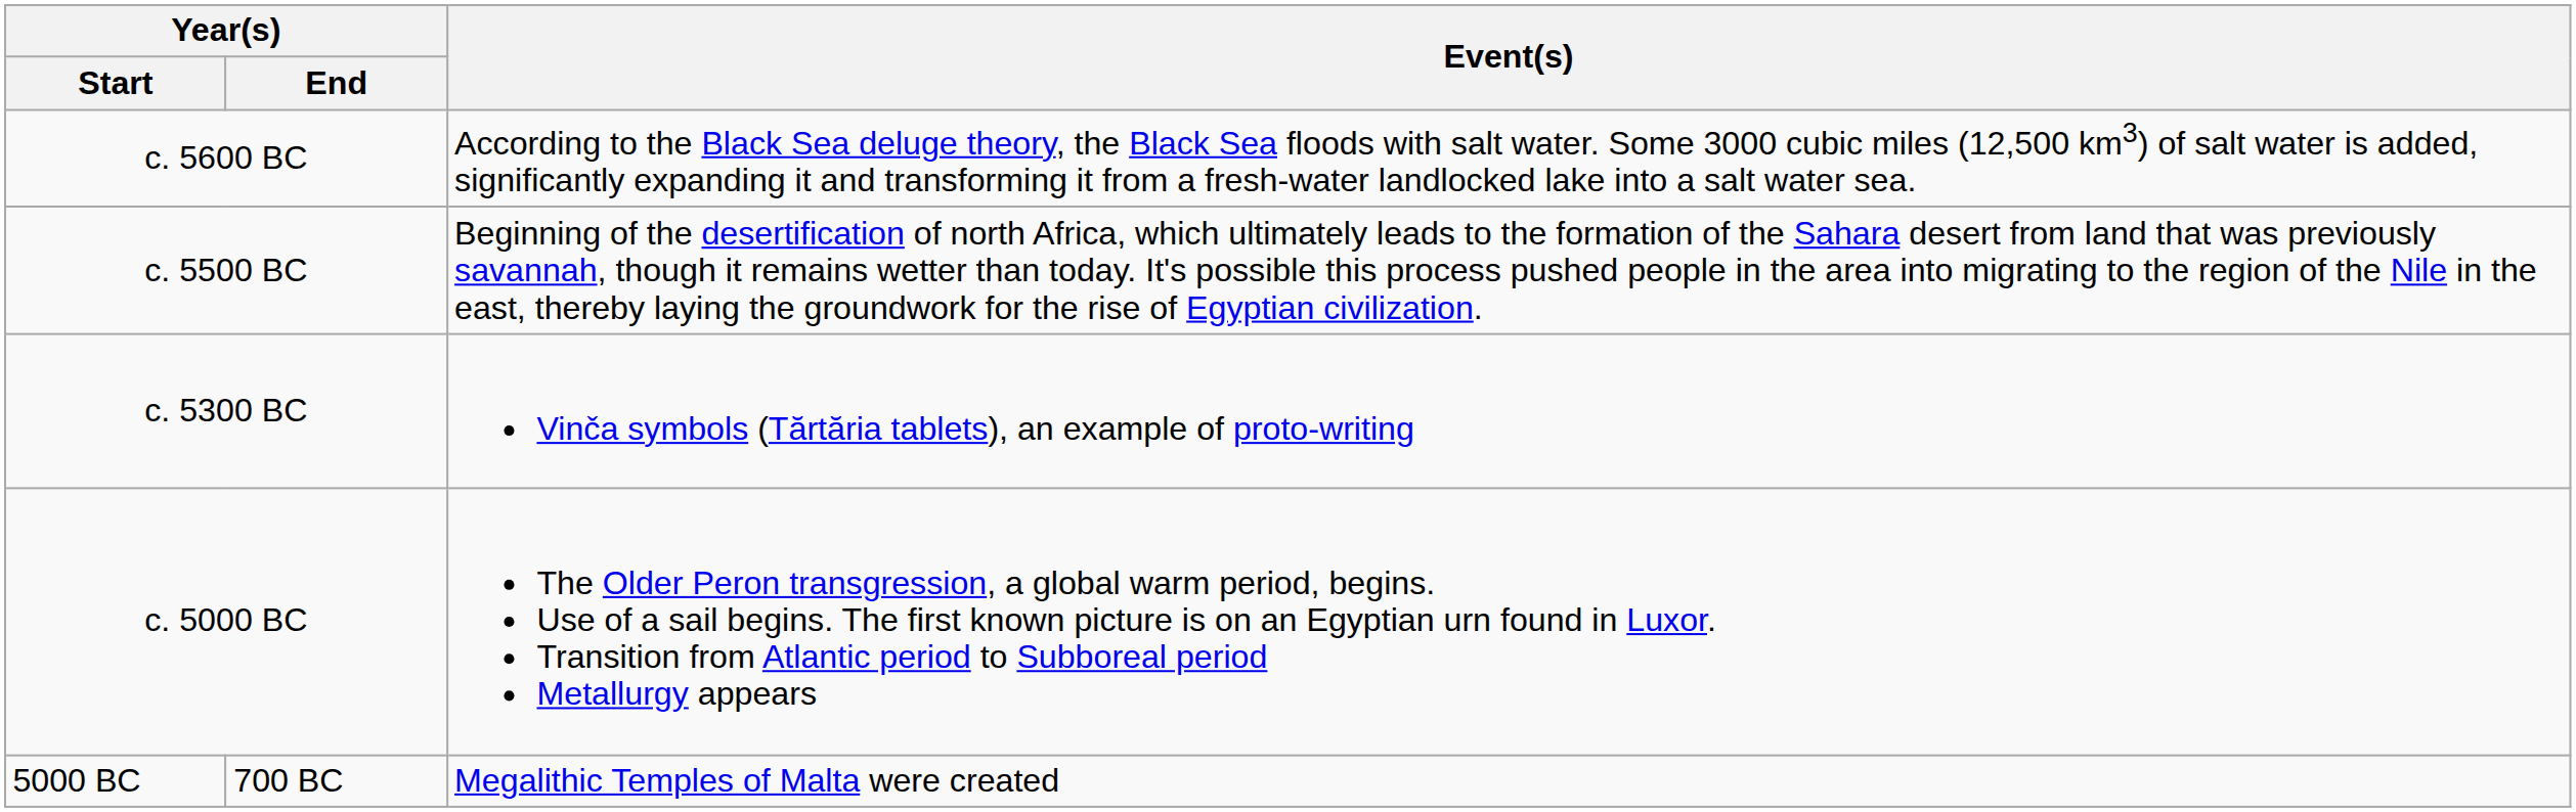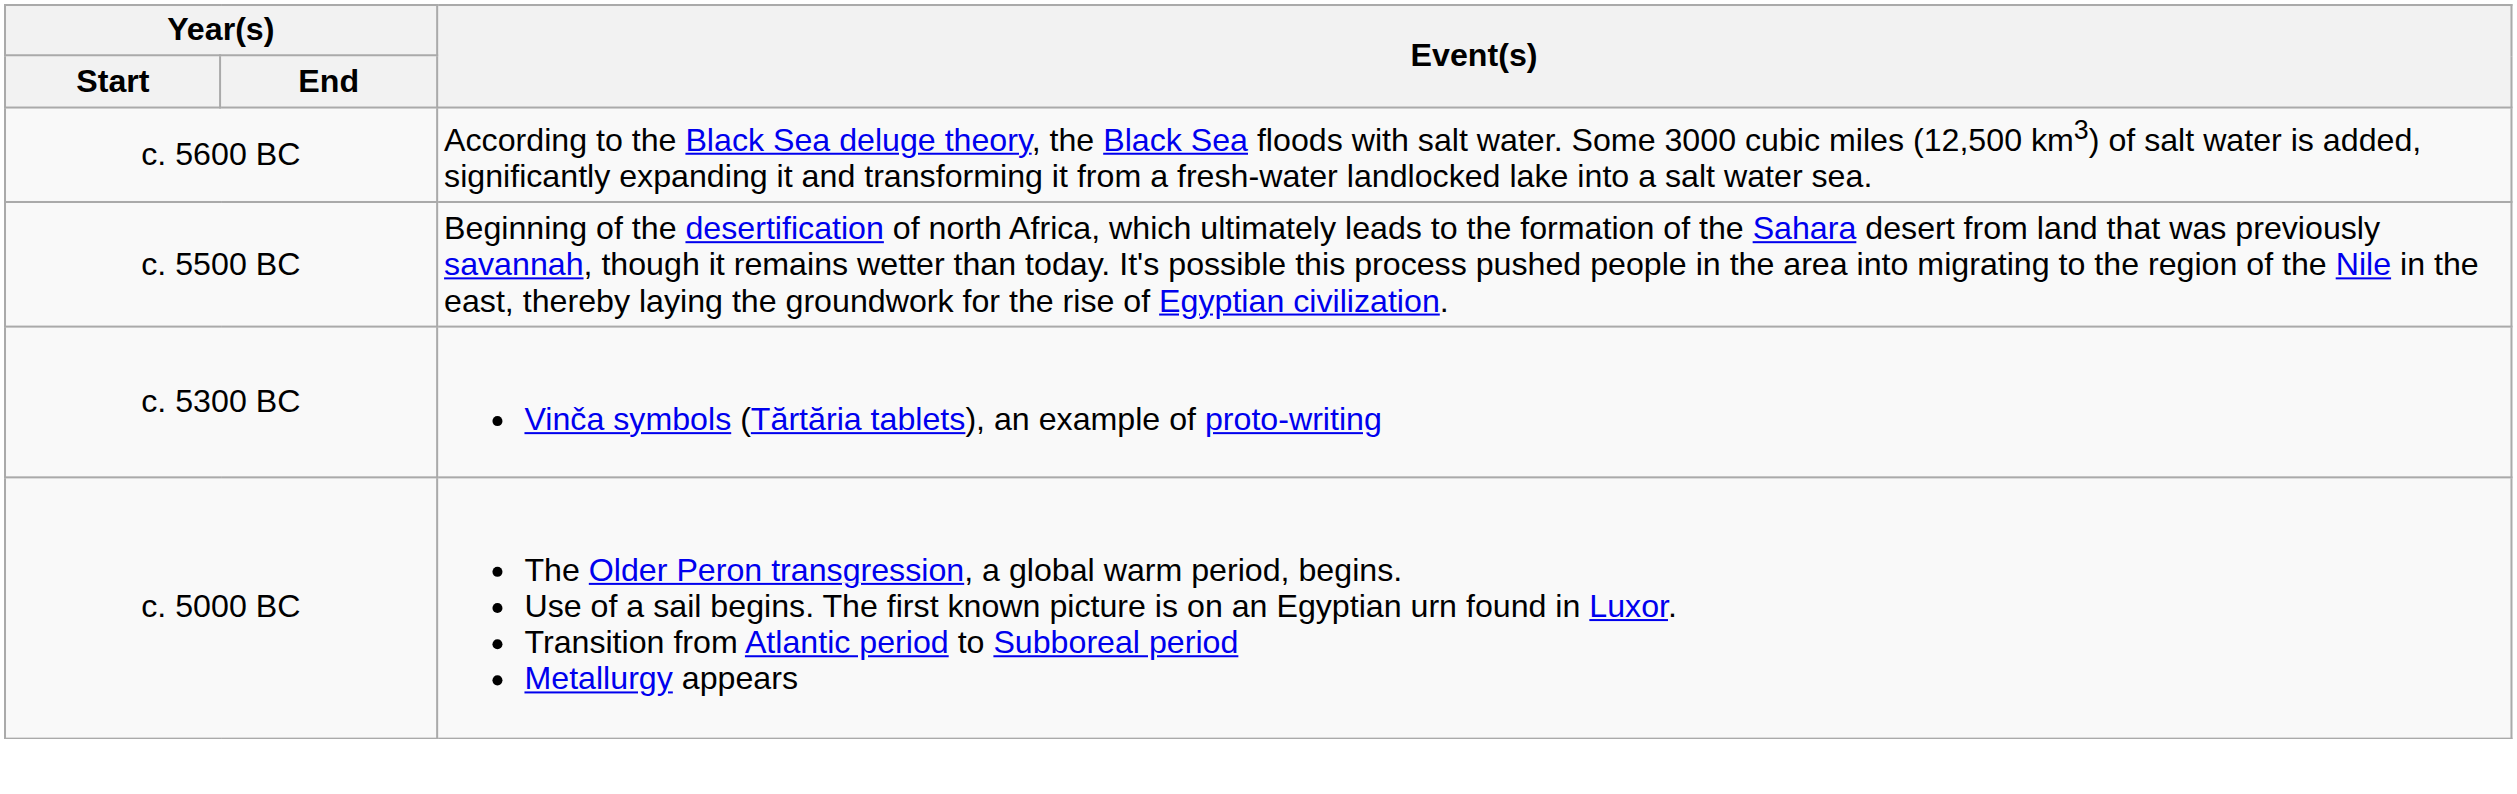- row: 5000 BC | 700 BC | Megalithic Temples of Malta were created
